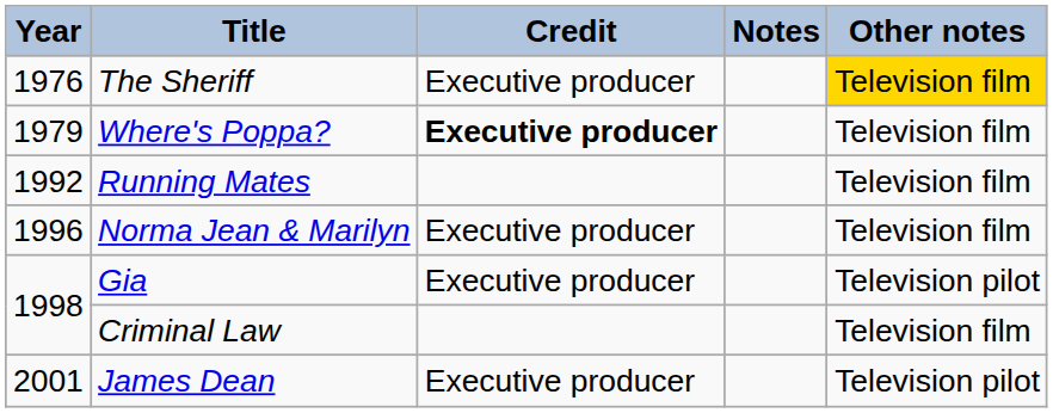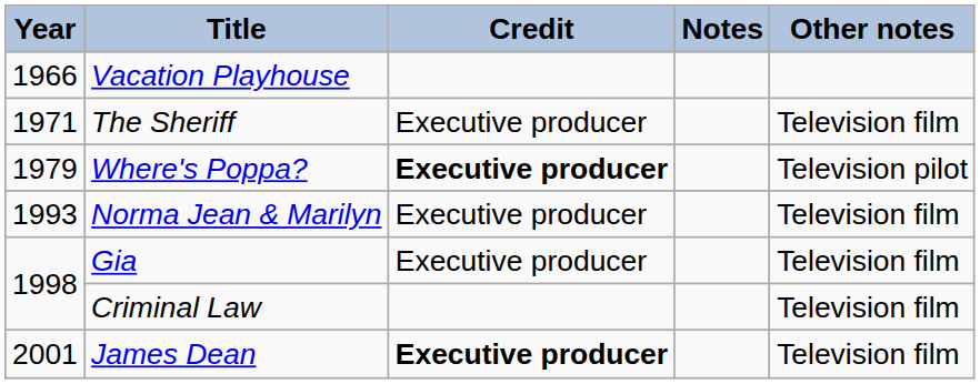+ row: 1966 | Vacation Playhouse
The Sheriff | Year: 1976 -> 1971
The Sheriff | Other notes: gold background -> no background
Where's Poppa? | Other notes: Television film -> Television pilot
- row: 1992 | Running Mates | Television film
Norma Jean & Marilyn | Year: 1996 -> 1993
Gia | Other notes: Television pilot -> Television film
James Dean | Credit: normal -> bold
James Dean | Other notes: Television pilot -> Television film
